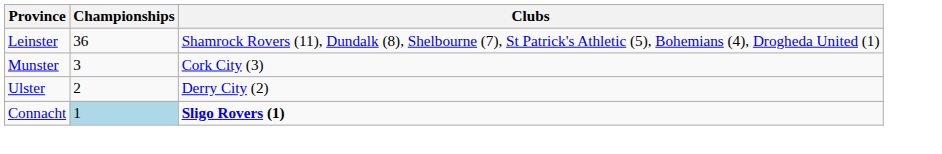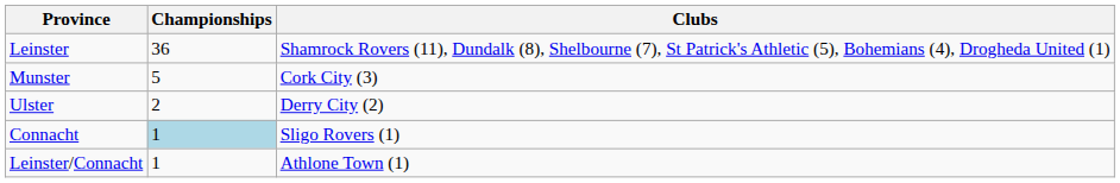Munster | Championships: 3 -> 5
Connacht | Clubs: bold -> normal
+ row: Leinster/Connacht | 1 | Athlone Town (1)
